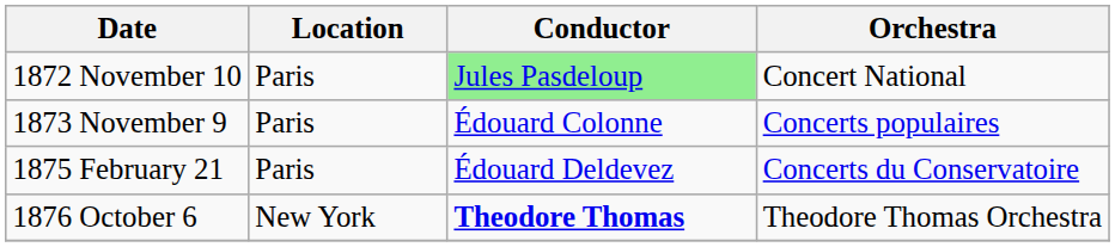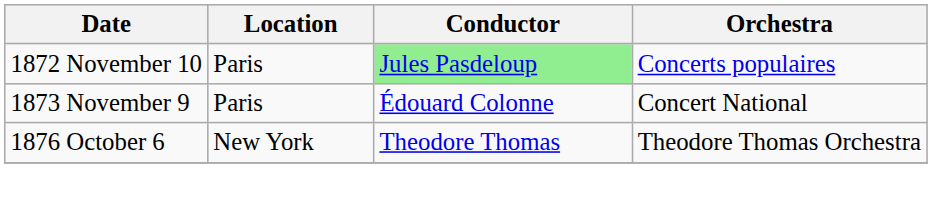1872 November 10 | Orchestra: Concert National -> Concerts populaires
1873 November 9 | Orchestra: Concerts populaires -> Concert National
- row: 1875 February 21 | Paris | Édouard Deldevez | Concerts du Conservatoire
1876 October 6 | Conductor: bold -> normal
